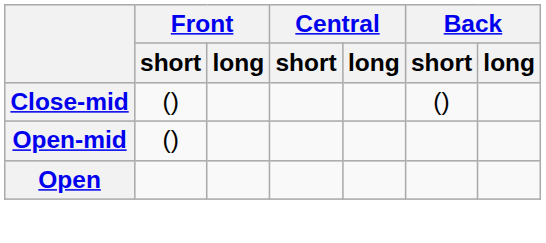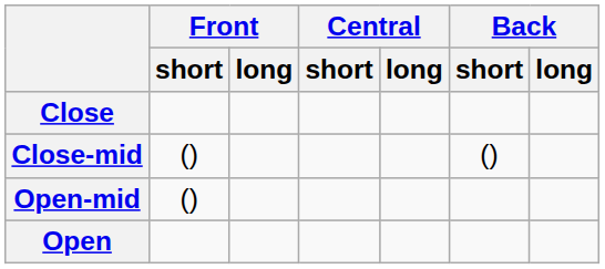+ row: Close
